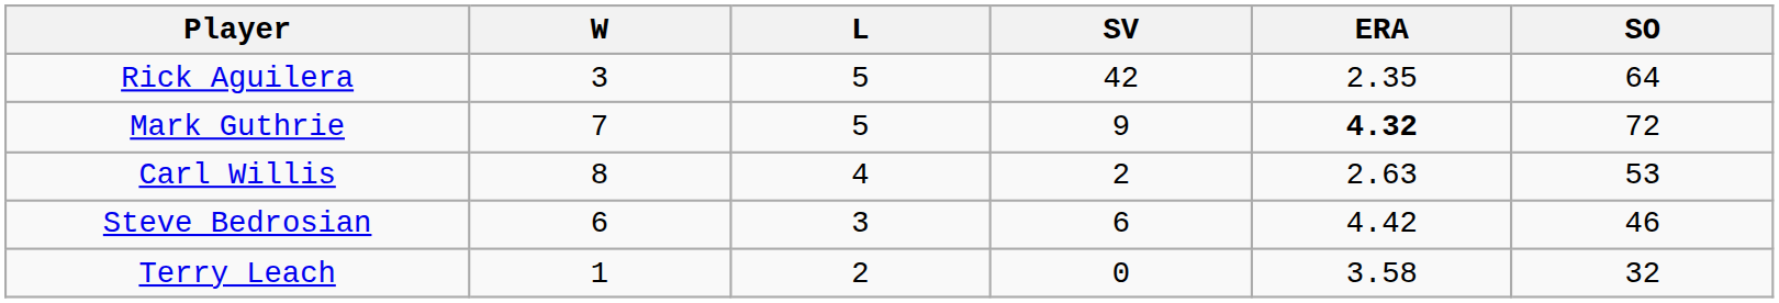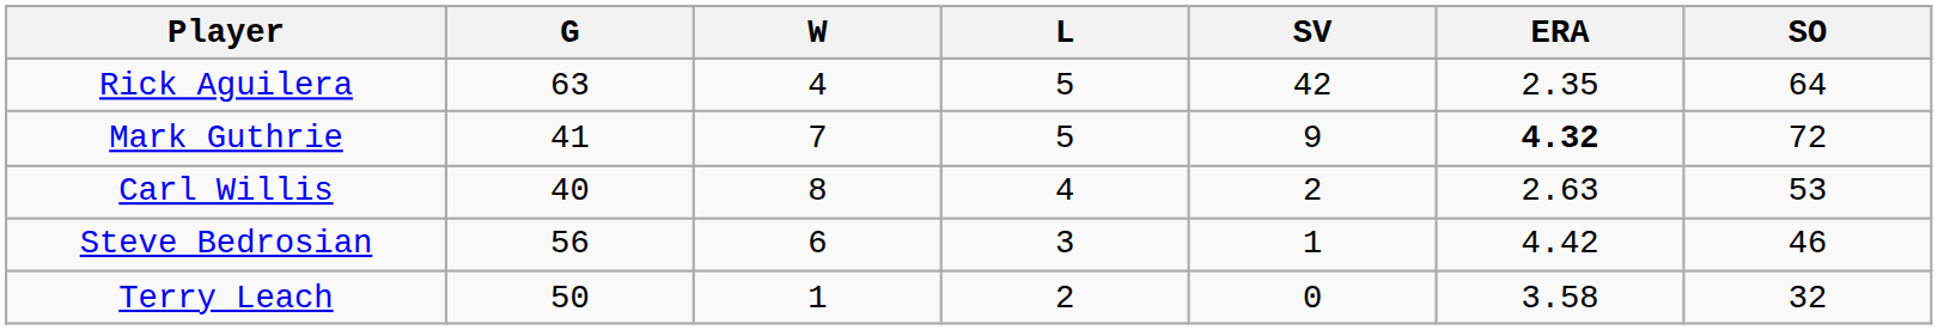+ column: G | 63 | 41 | 40 | 56 | 50
Rick Aguilera | W: 3 -> 4
Steve Bedrosian | SV: 6 -> 1
